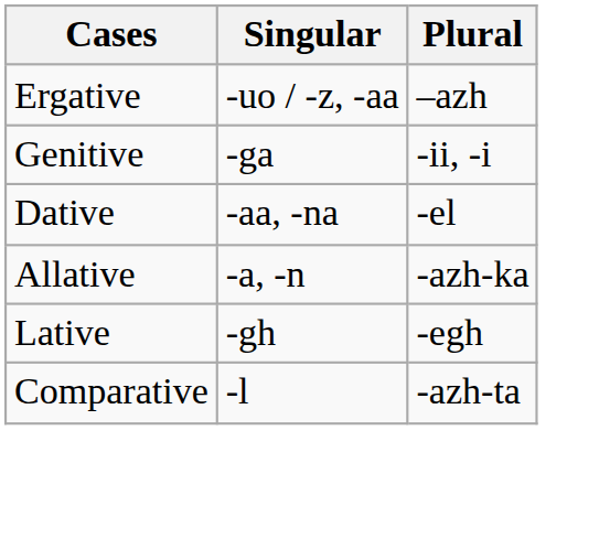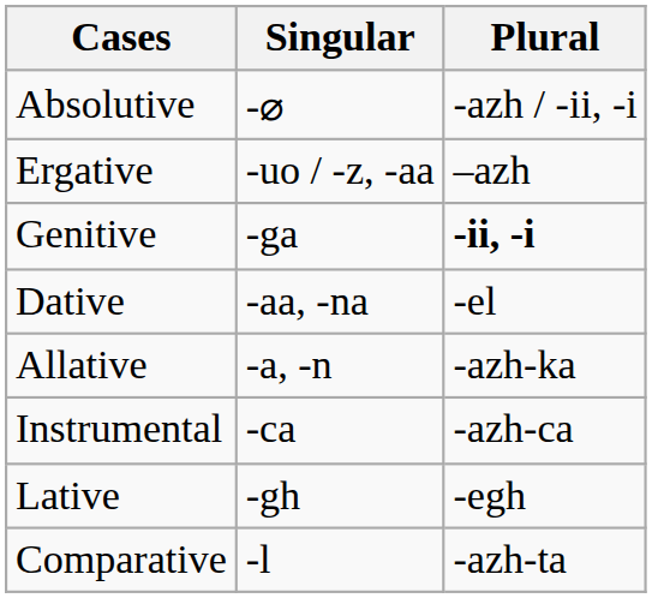+ row: Absolutive | -⌀ | -azh / -ii, -i
Genitive | Plural: normal -> bold
+ row: Instrumental | -ca | -azh-ca
